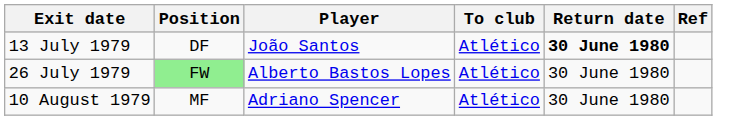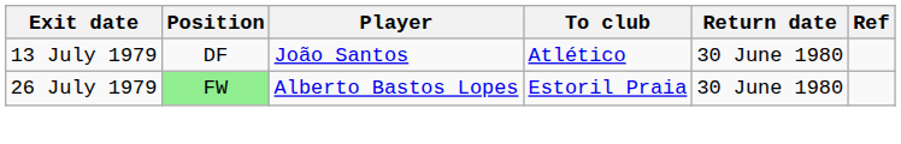13 July 1979 | Return date: bold -> normal
26 July 1979 | To club: Atlético -> Estoril Praia
- row: 10 August 1979 | MF | Adriano Spencer | Atlético | 30 June 1980
